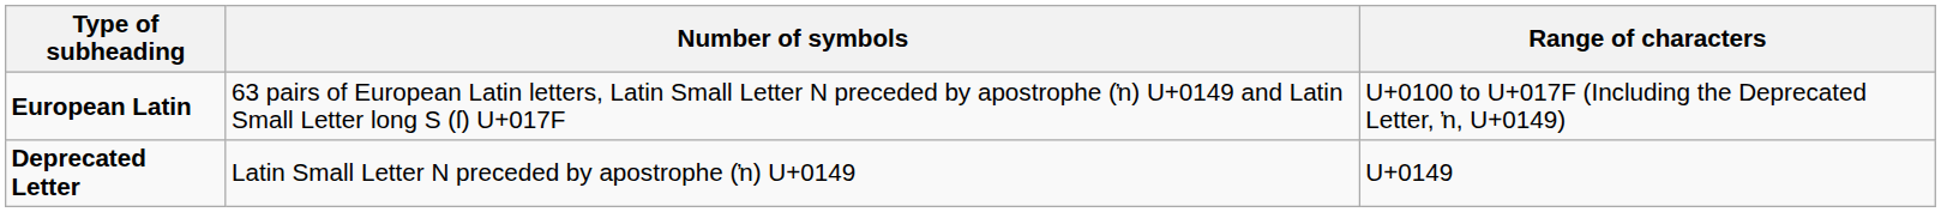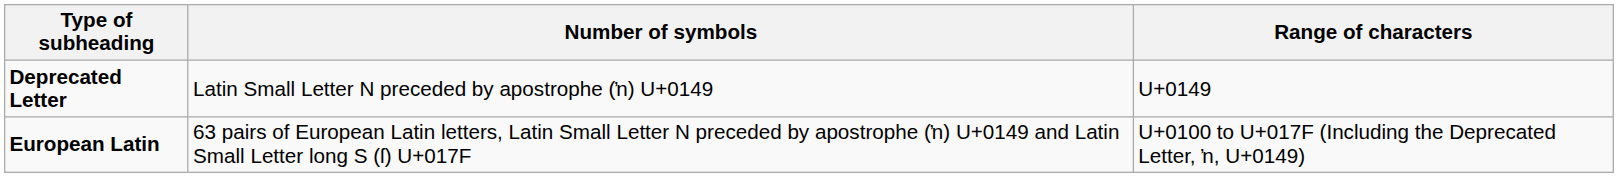rows swapped: European Latin <-> Deprecated Letter
